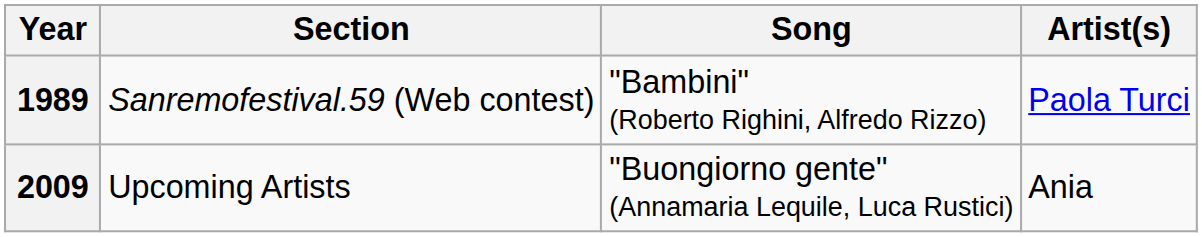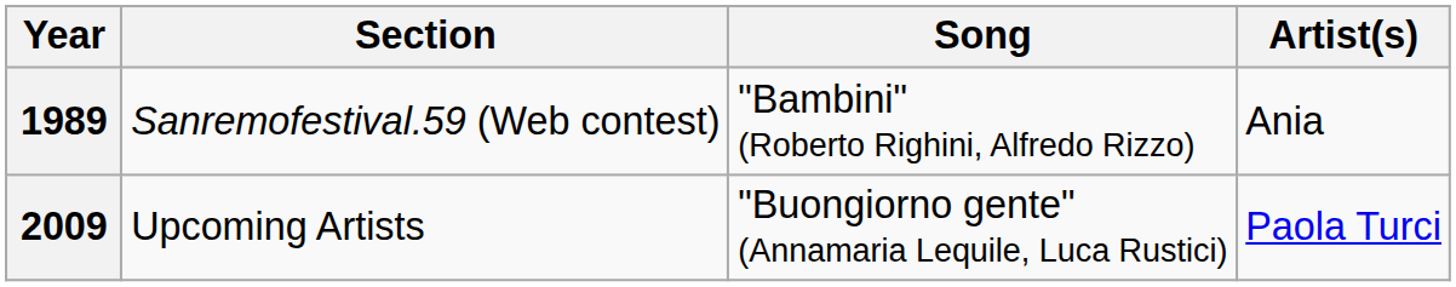1989 | Artist(s): Paola Turci -> Ania
2009 | Artist(s): Ania -> Paola Turci
